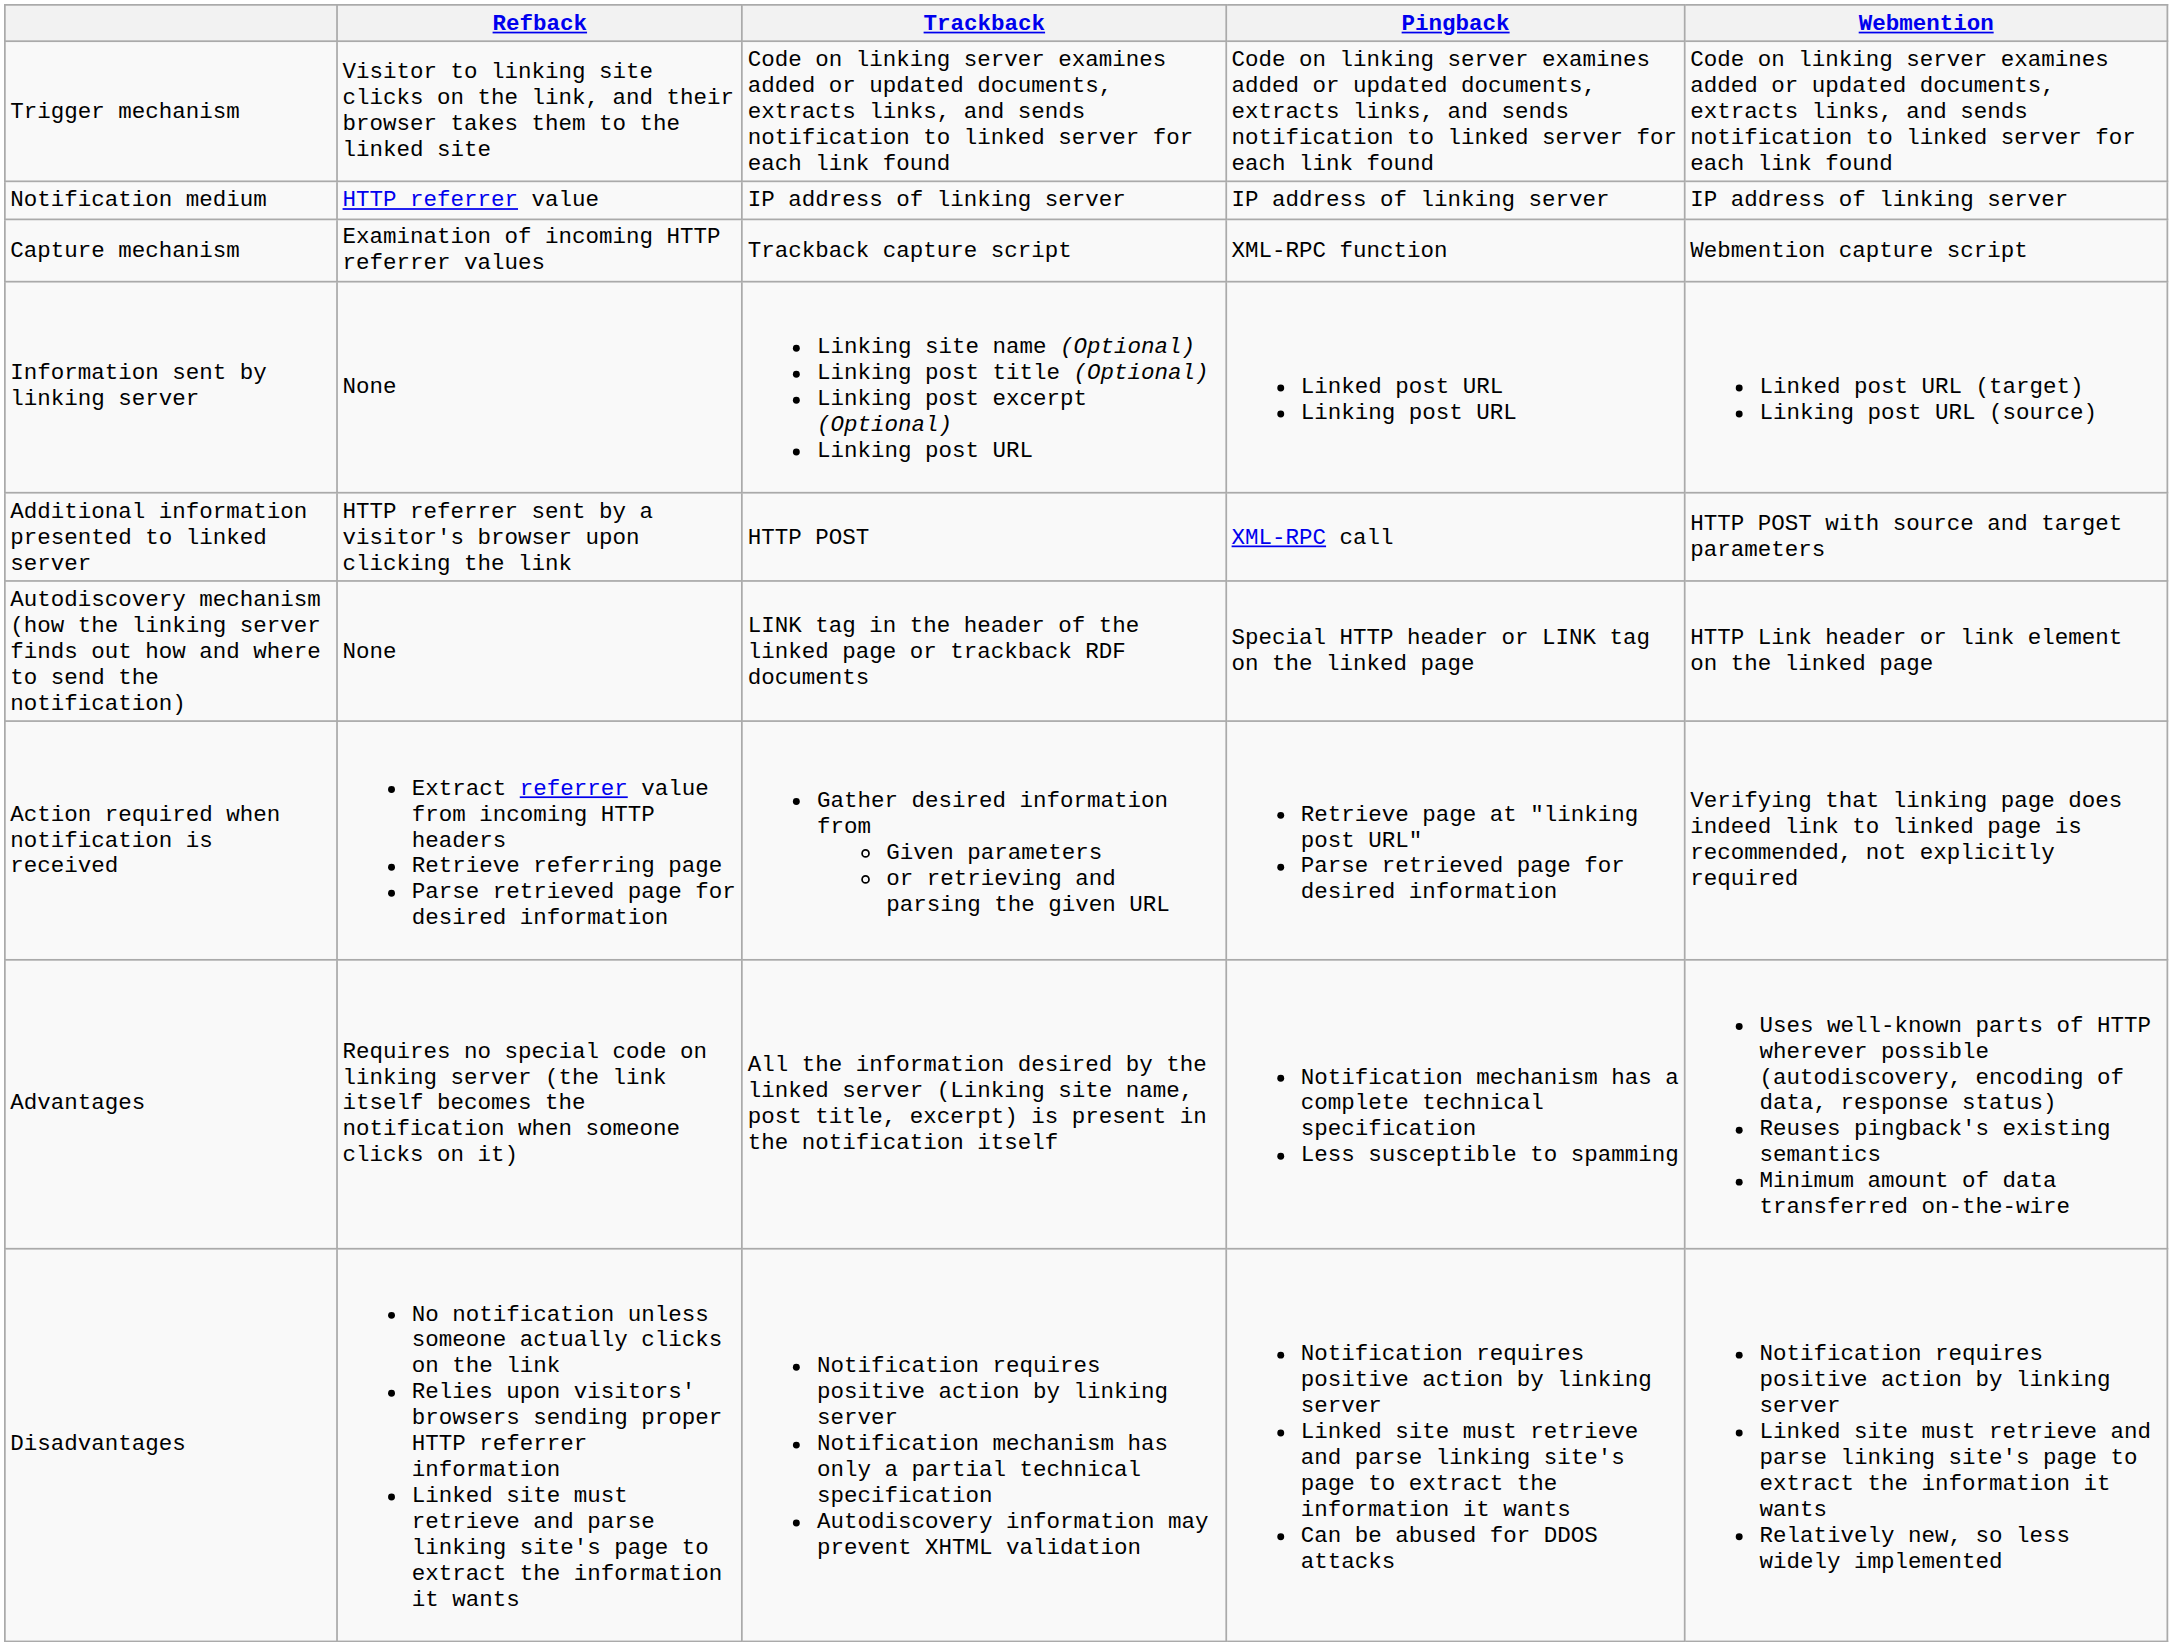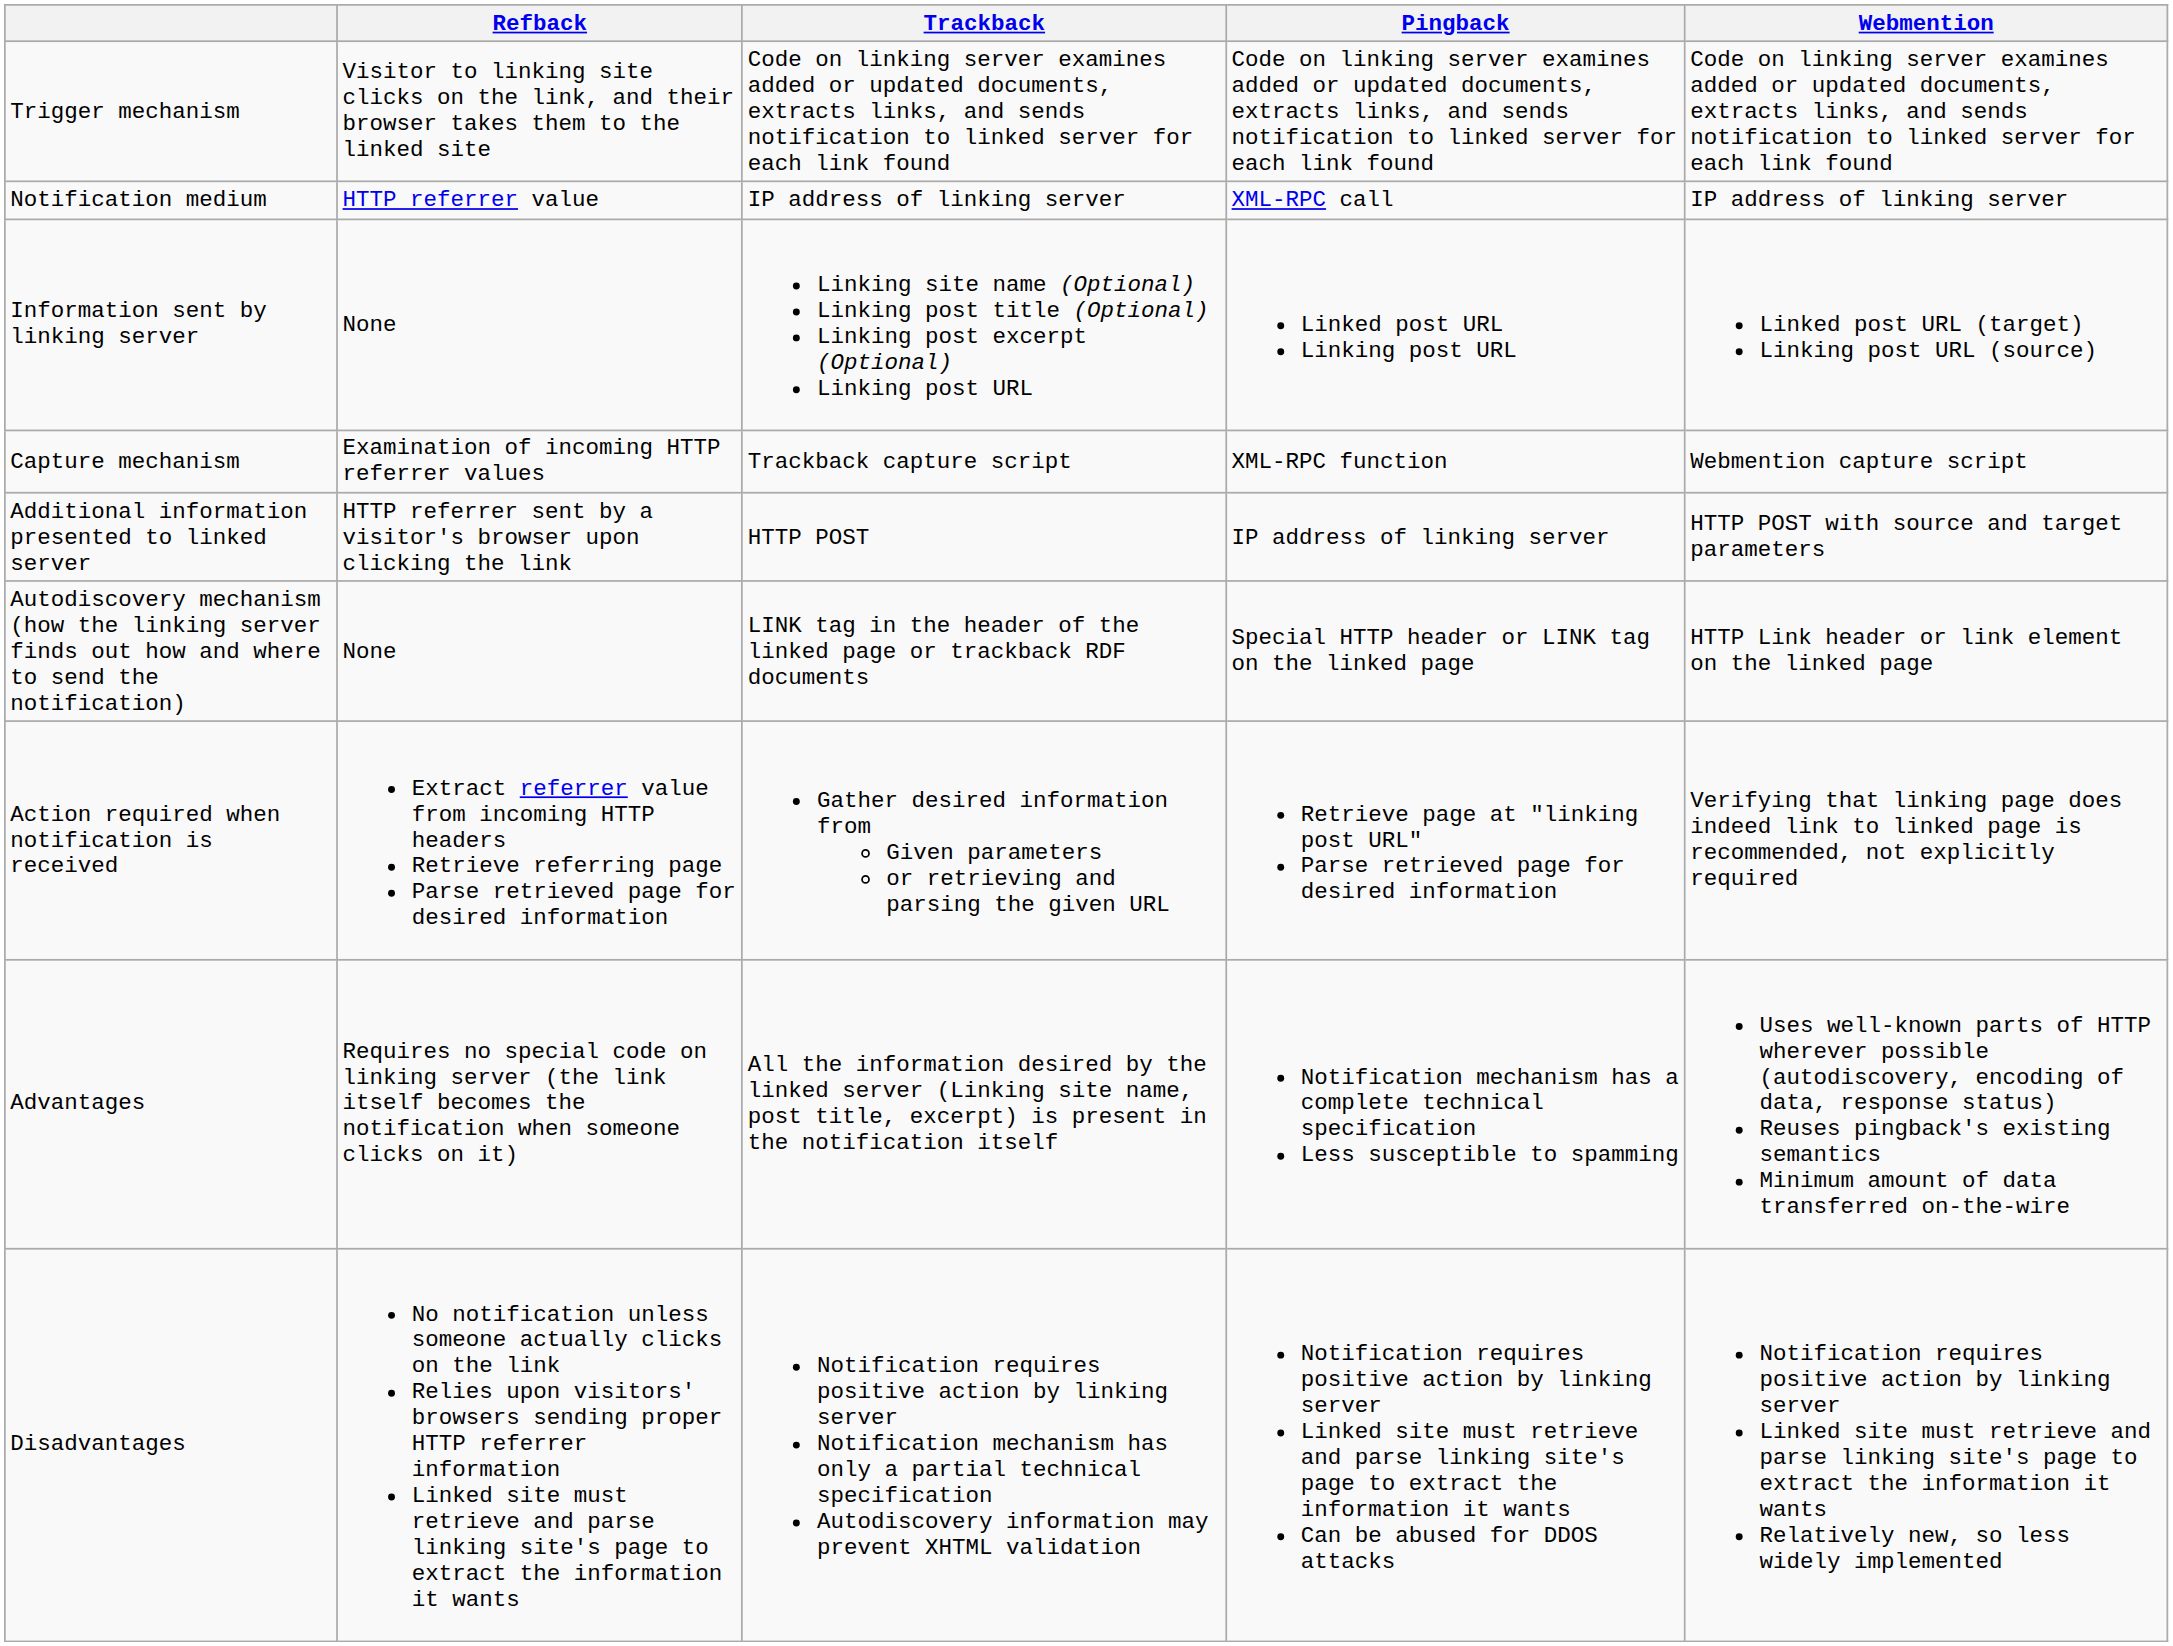Notification medium | Pingback: IP address of linking server -> XML-RPC call
rows swapped: Capture mechanism <-> Information sent by linking server
Additional information presented to linked server | Pingback: XML-RPC call -> IP address of linking server
